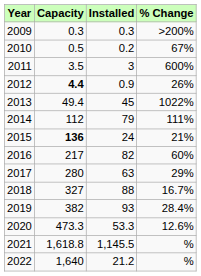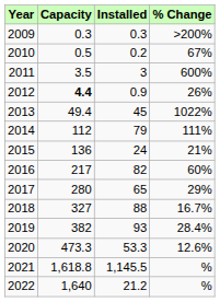2015 | Capacity: bold -> normal
2017 | Installed: 63 -> 65
